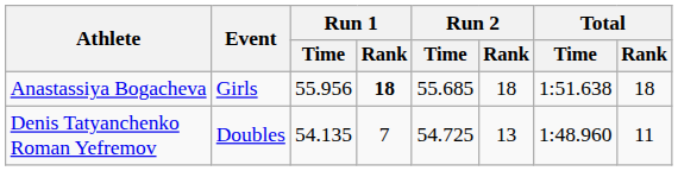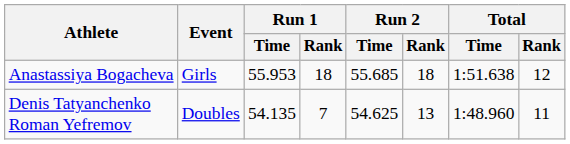Anastassiya Bogacheva | Run 1 / Time: 55.956 -> 55.953
Anastassiya Bogacheva | Run 1 / Rank: bold -> normal
Anastassiya Bogacheva | Total / Rank: 18 -> 12
Denis Tatyanchenko Roman Yefremov | Run 2 / Time: 54.725 -> 54.625
